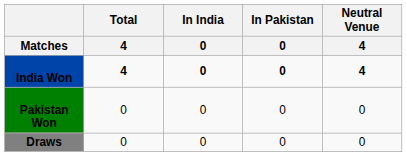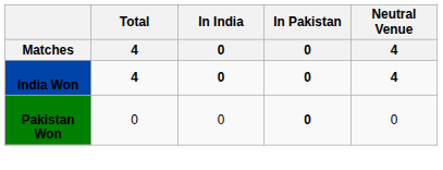Pakistan Won | In Pakistan / 0: normal -> bold
- row: Draws | 0 | 0 | 0 | 0
